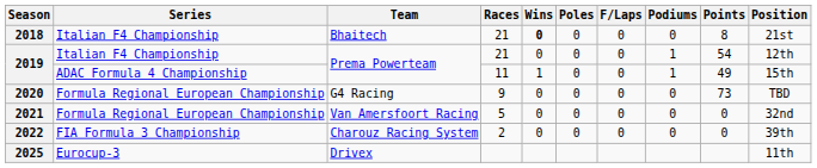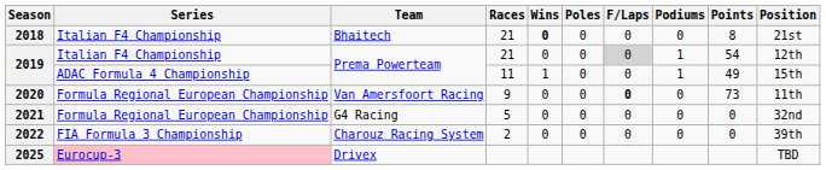2019 / 21 | F/Laps: no background -> lightgrey background
2020 | Team: G4 Racing -> Van Amersfoort Racing
2020 | F/Laps: normal -> bold
2020 | Position: TBD -> 11th
2021 | Team: Van Amersfoort Racing -> G4 Racing
2025 | Series: no background -> pink background
2025 | Position: 11th -> TBD
